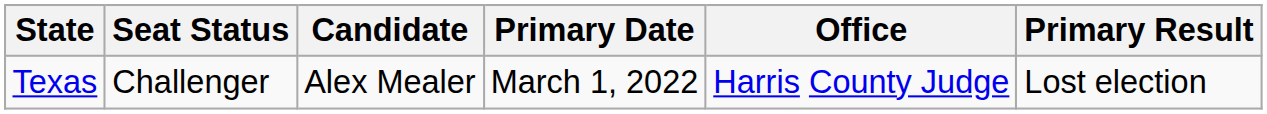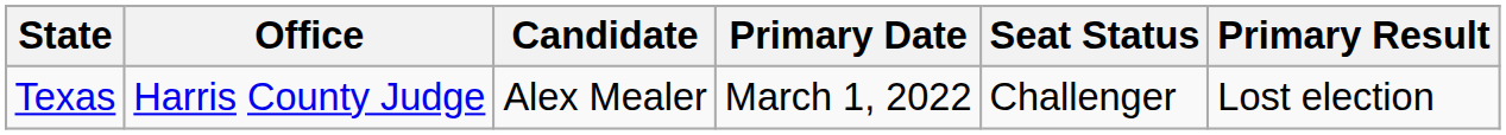columns swapped: Office <-> Seat Status
